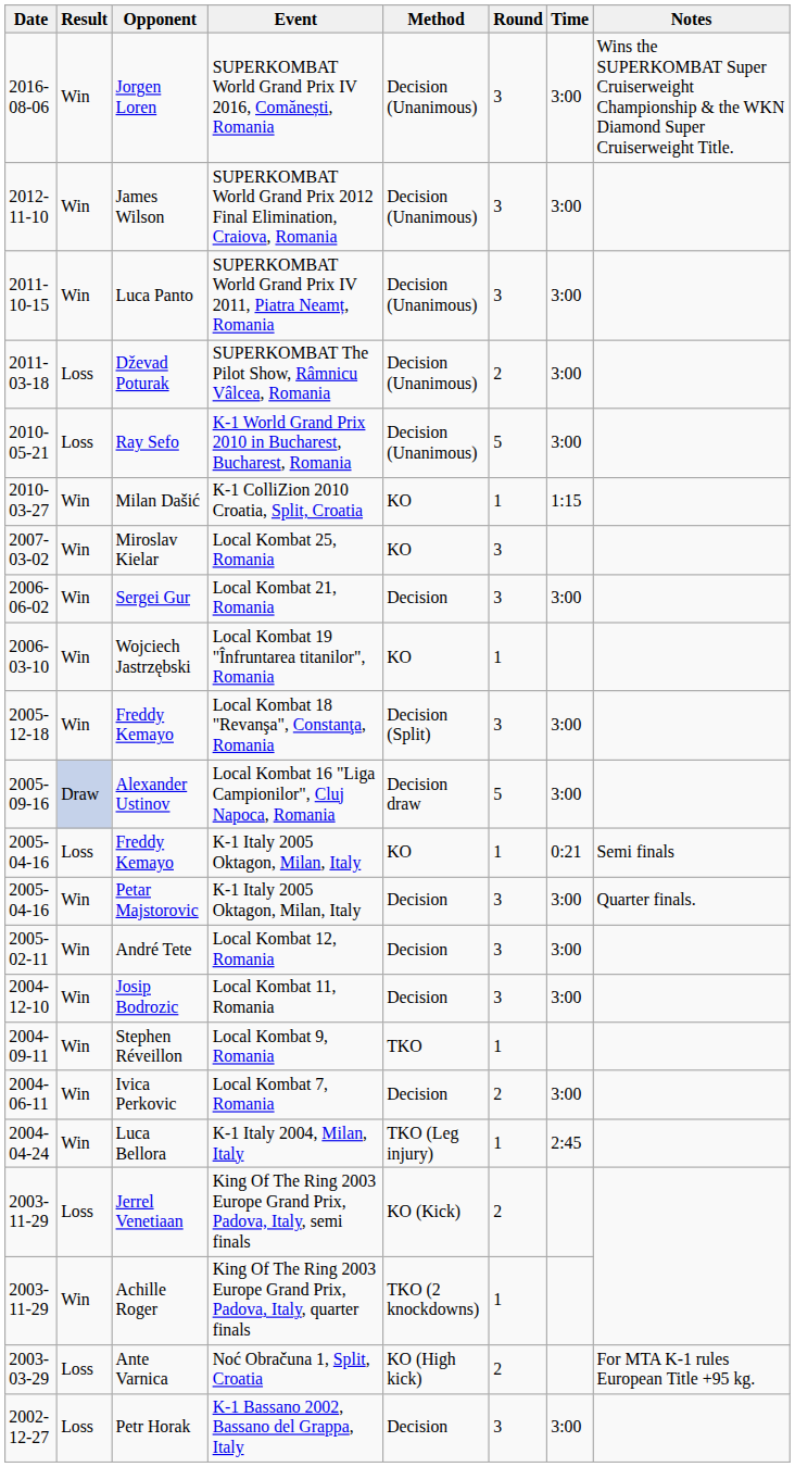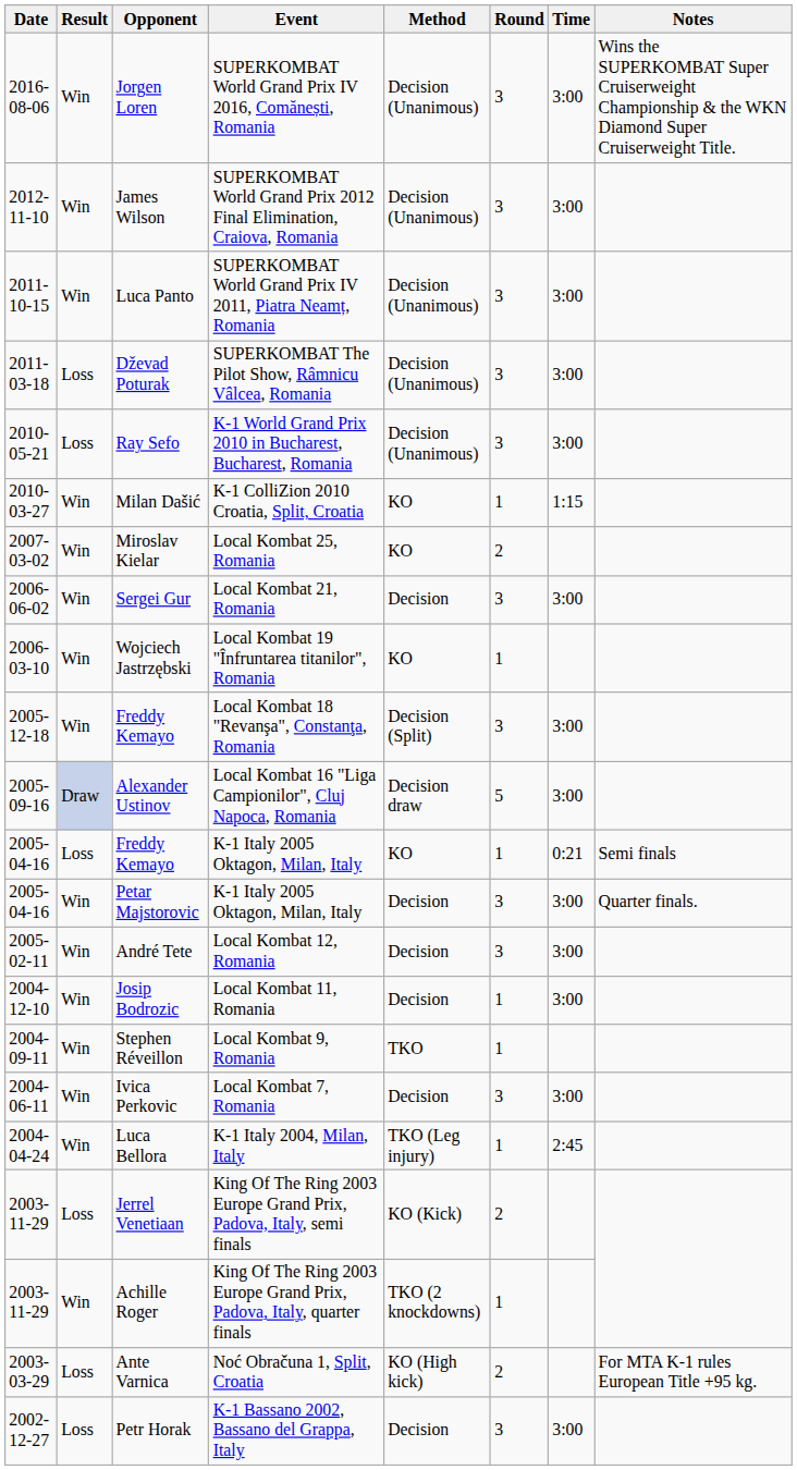Dževad Poturak | Round: 2 -> 3
Ray Sefo | Round: 5 -> 3
Miroslav Kielar | Round: 3 -> 2
Josip Bodrozic | Round: 3 -> 1
Ivica Perkovic | Round: 2 -> 3
